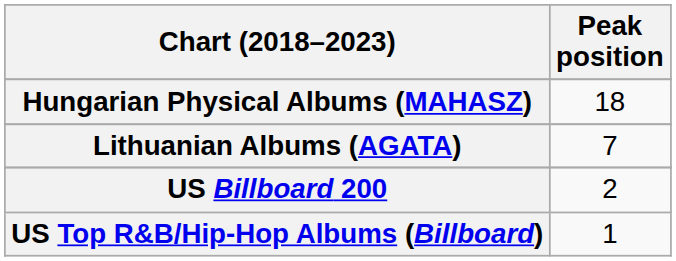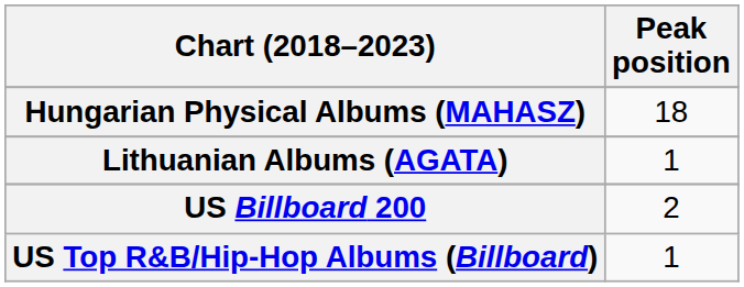Lithuanian Albums (AGATA) | Peak position: 7 -> 1
